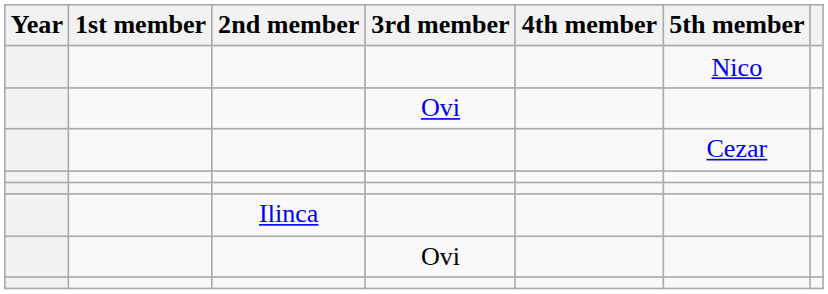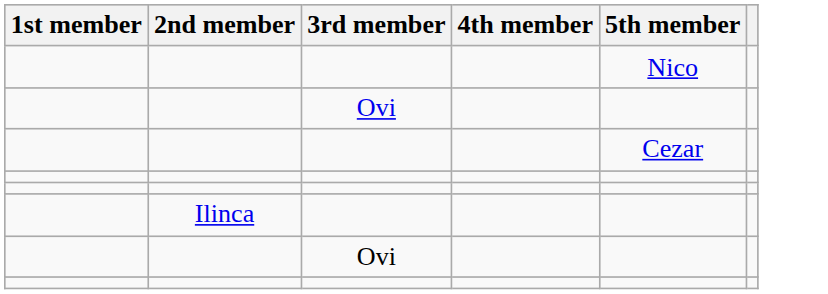- column: Year
